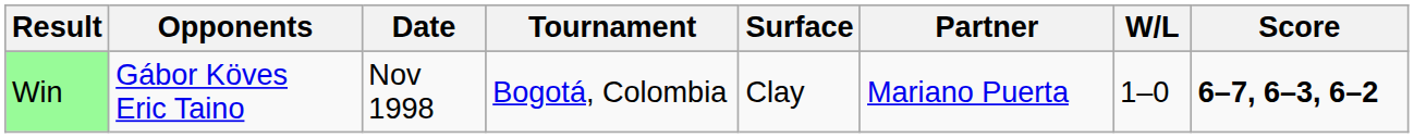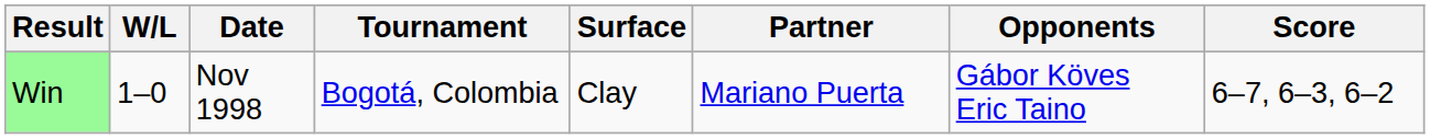columns swapped: W/L <-> Opponents
Win | Score: bold -> normal
